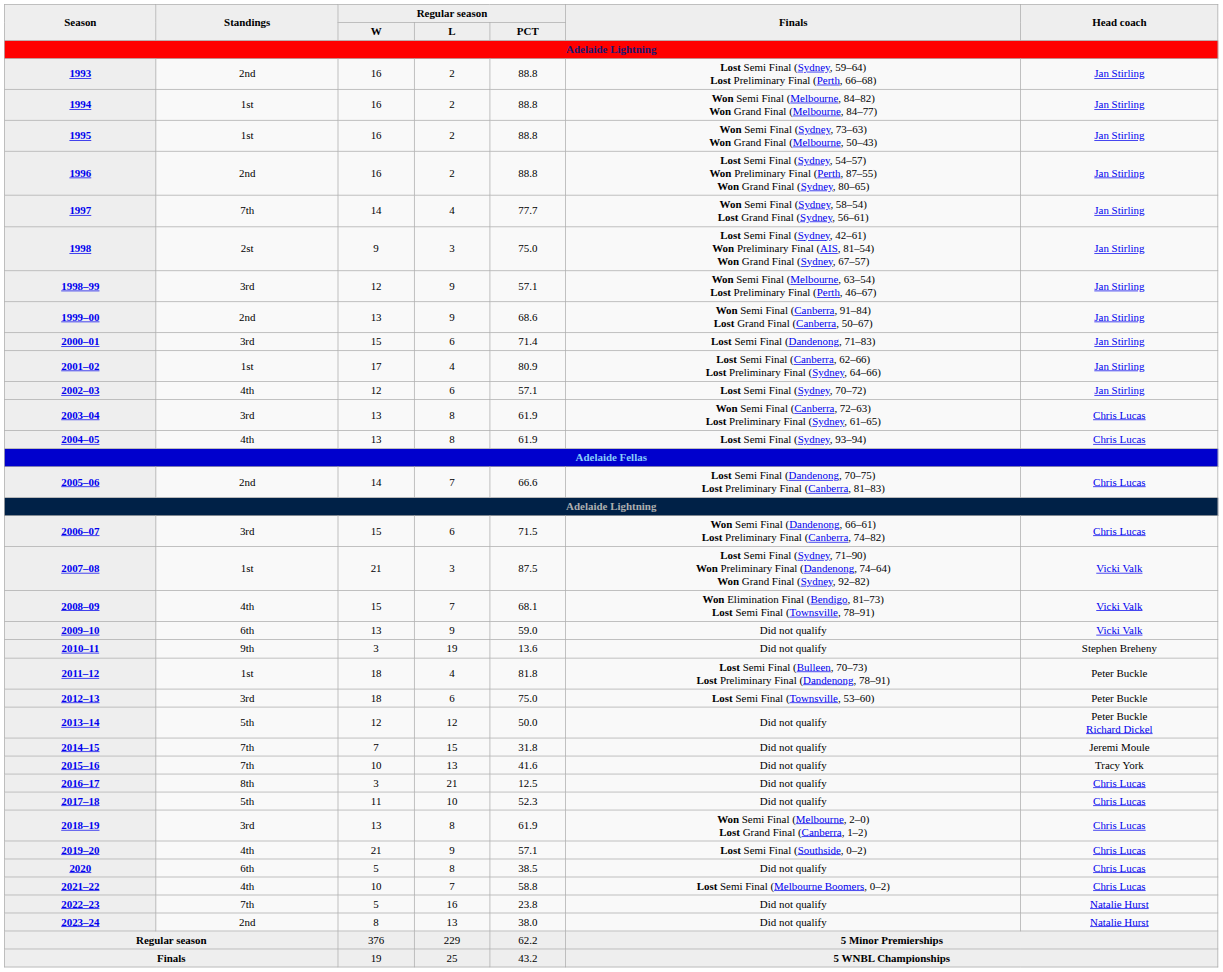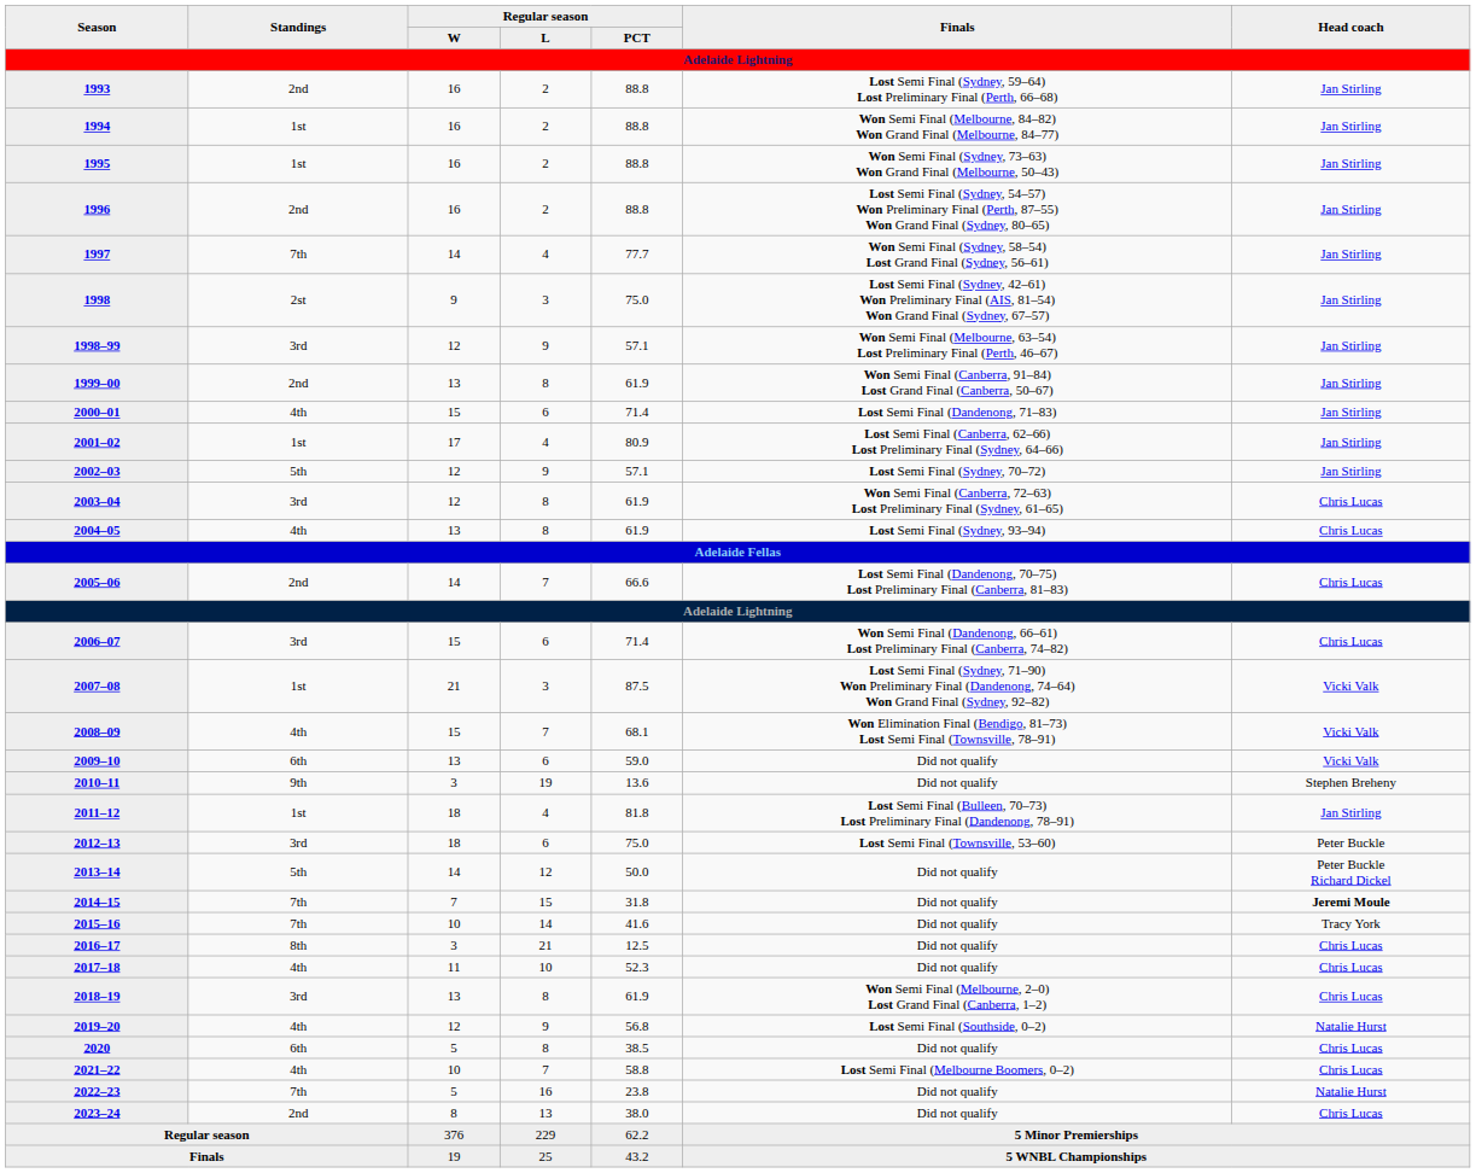1999–00 | Regular season / L: 9 -> 8
1999–00 | Regular season / PCT: 68.6 -> 61.9
2000–01 | Standings: 3rd -> 4th
2002–03 | Standings: 4th -> 5th
2002–03 | Regular season / L: 6 -> 9
2003–04 | Regular season / W: 13 -> 12
2006–07 | Regular season / PCT: 71.5 -> 71.4
2009–10 | Regular season / L: 9 -> 6
2011–12 | Head coach: Peter Buckle -> Jan Stirling
2013–14 | Regular season / W: 12 -> 14
2014–15 | Head coach: normal -> bold
2015–16 | Regular season / L: 13 -> 14
2017–18 | Standings: 5th -> 4th
2019–20 | Regular season / W: 21 -> 12
2019–20 | Regular season / PCT: 57.1 -> 56.8
2019–20 | Head coach: Chris Lucas -> Natalie Hurst
2023–24 | Head coach: Natalie Hurst -> Chris Lucas
